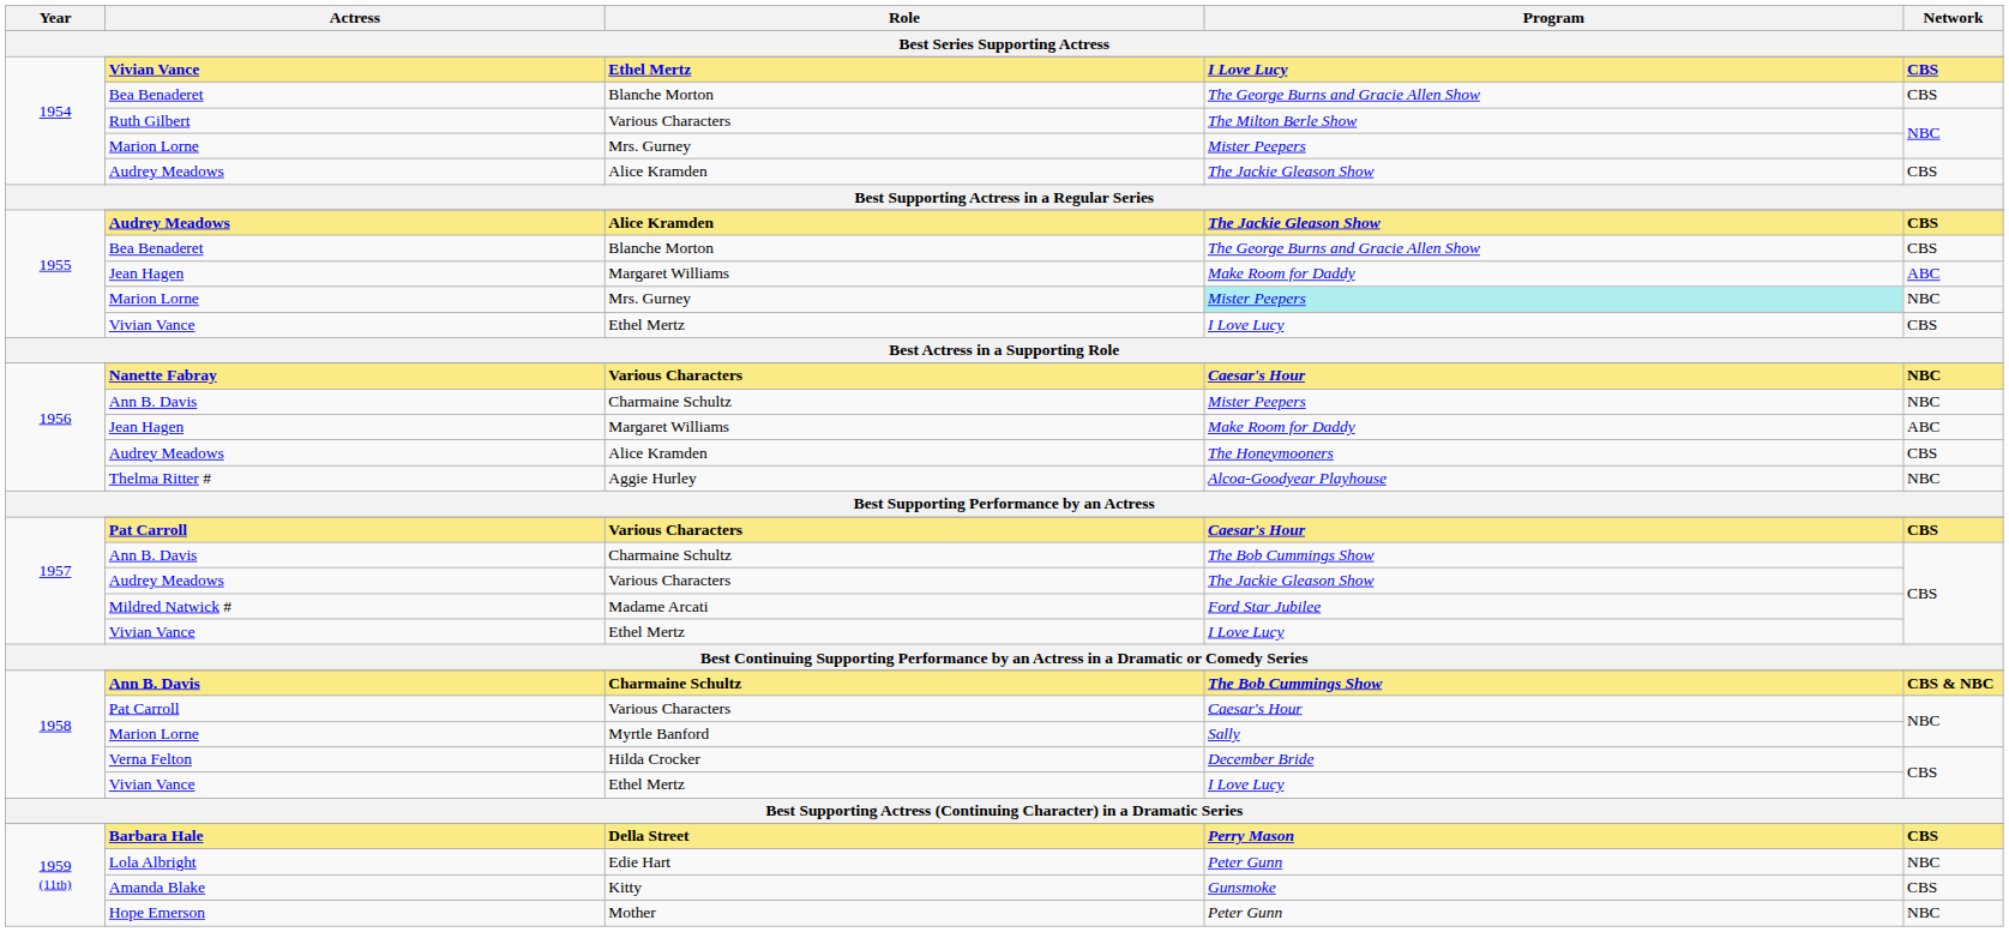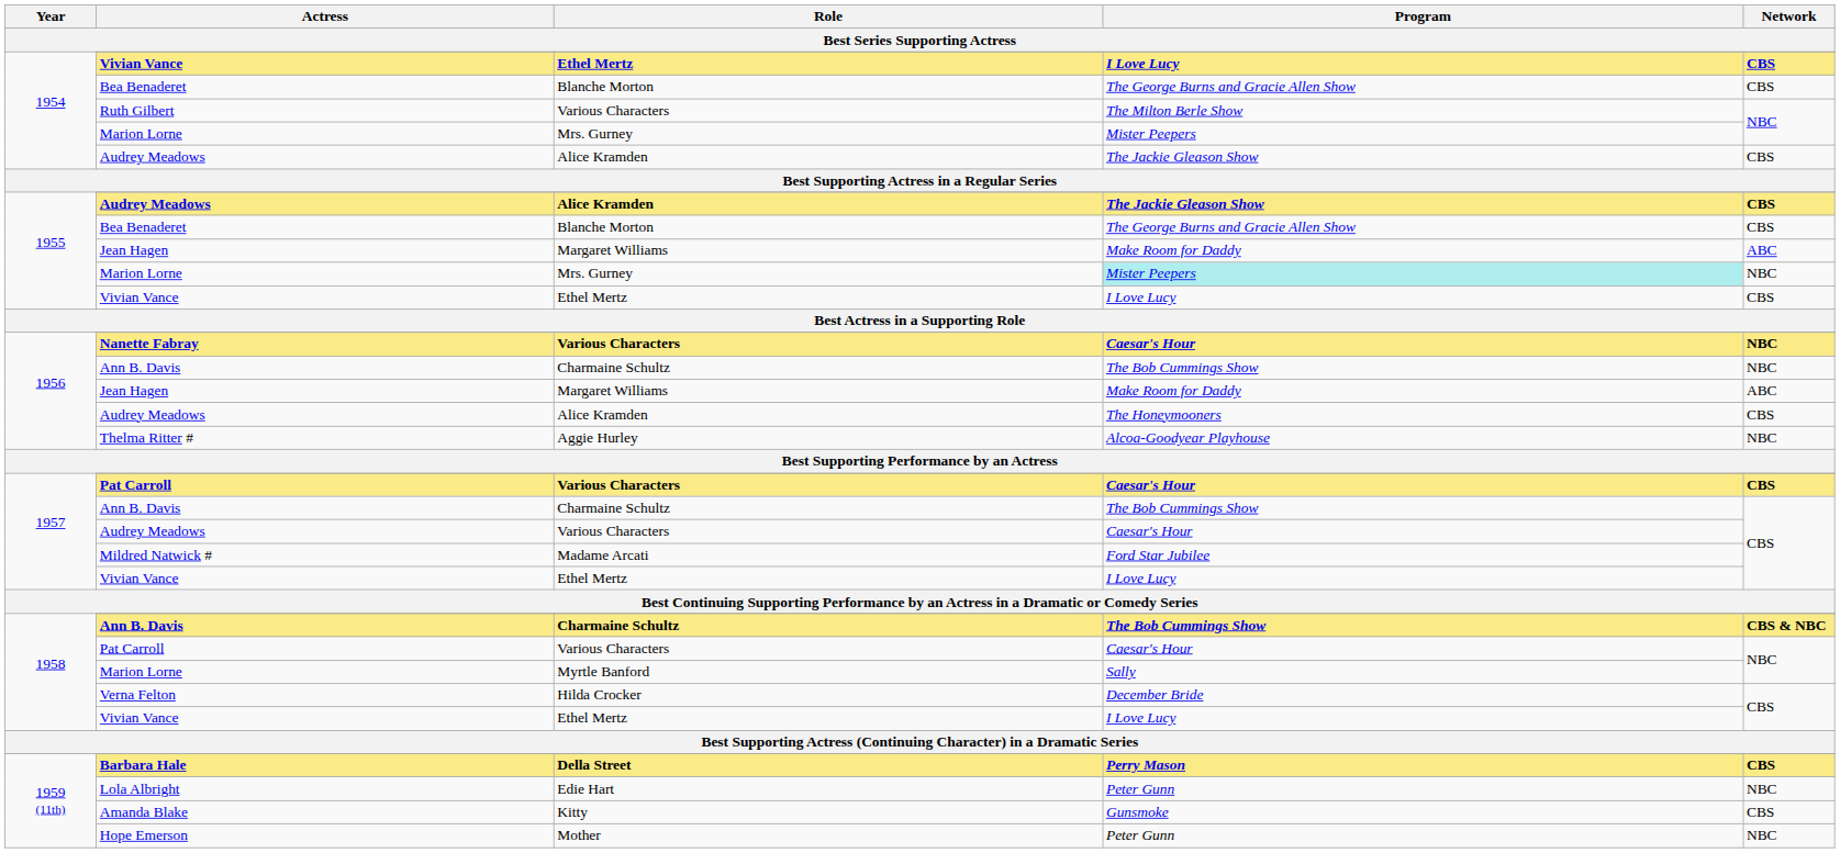1956 / Ann B. Davis | Program: Mister Peepers -> The Bob Cummings Show
1957 / Audrey Meadows | Program: The Jackie Gleason Show -> Caesar's Hour
